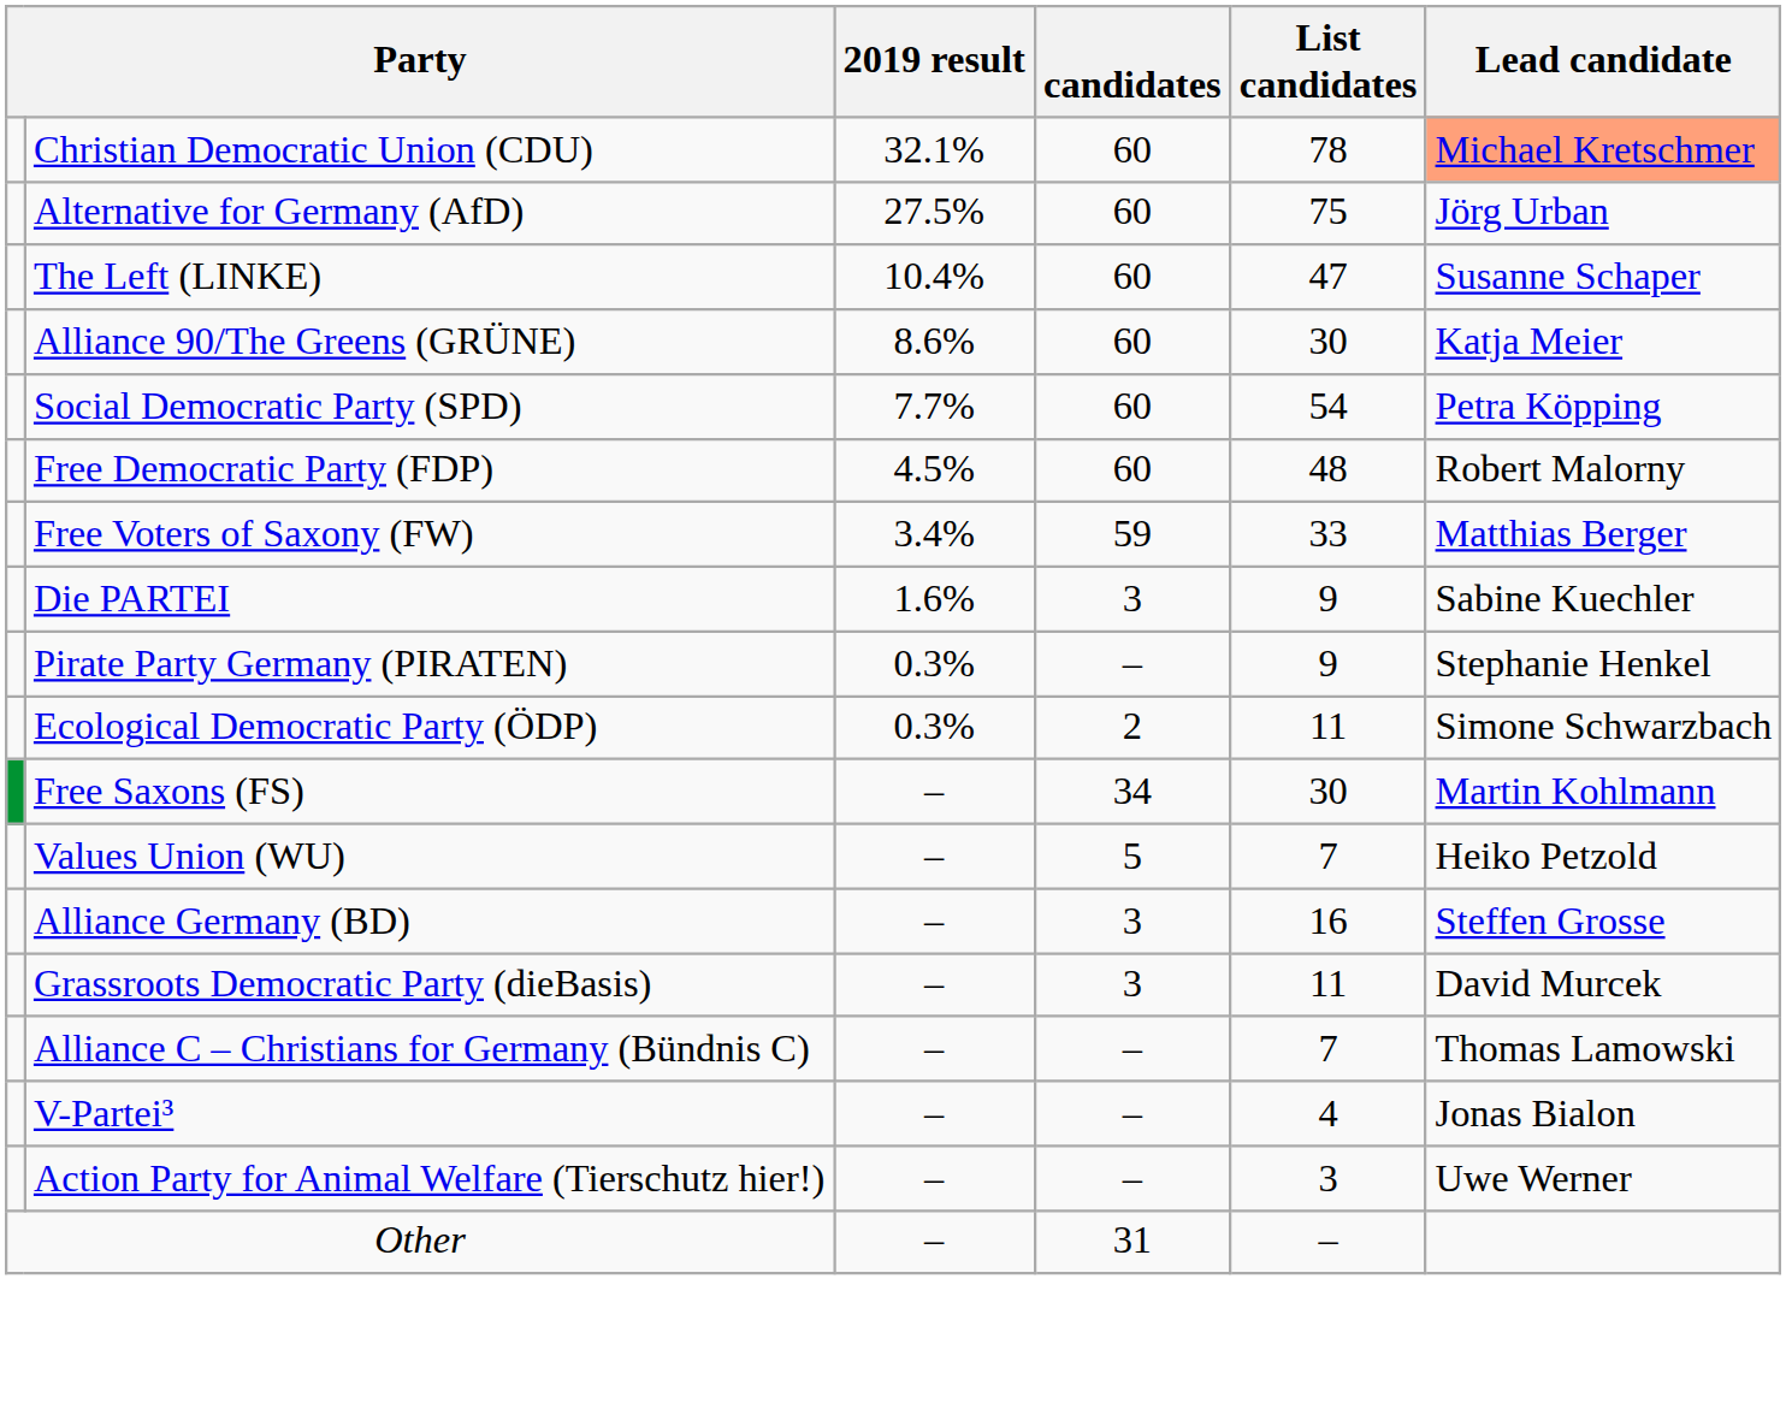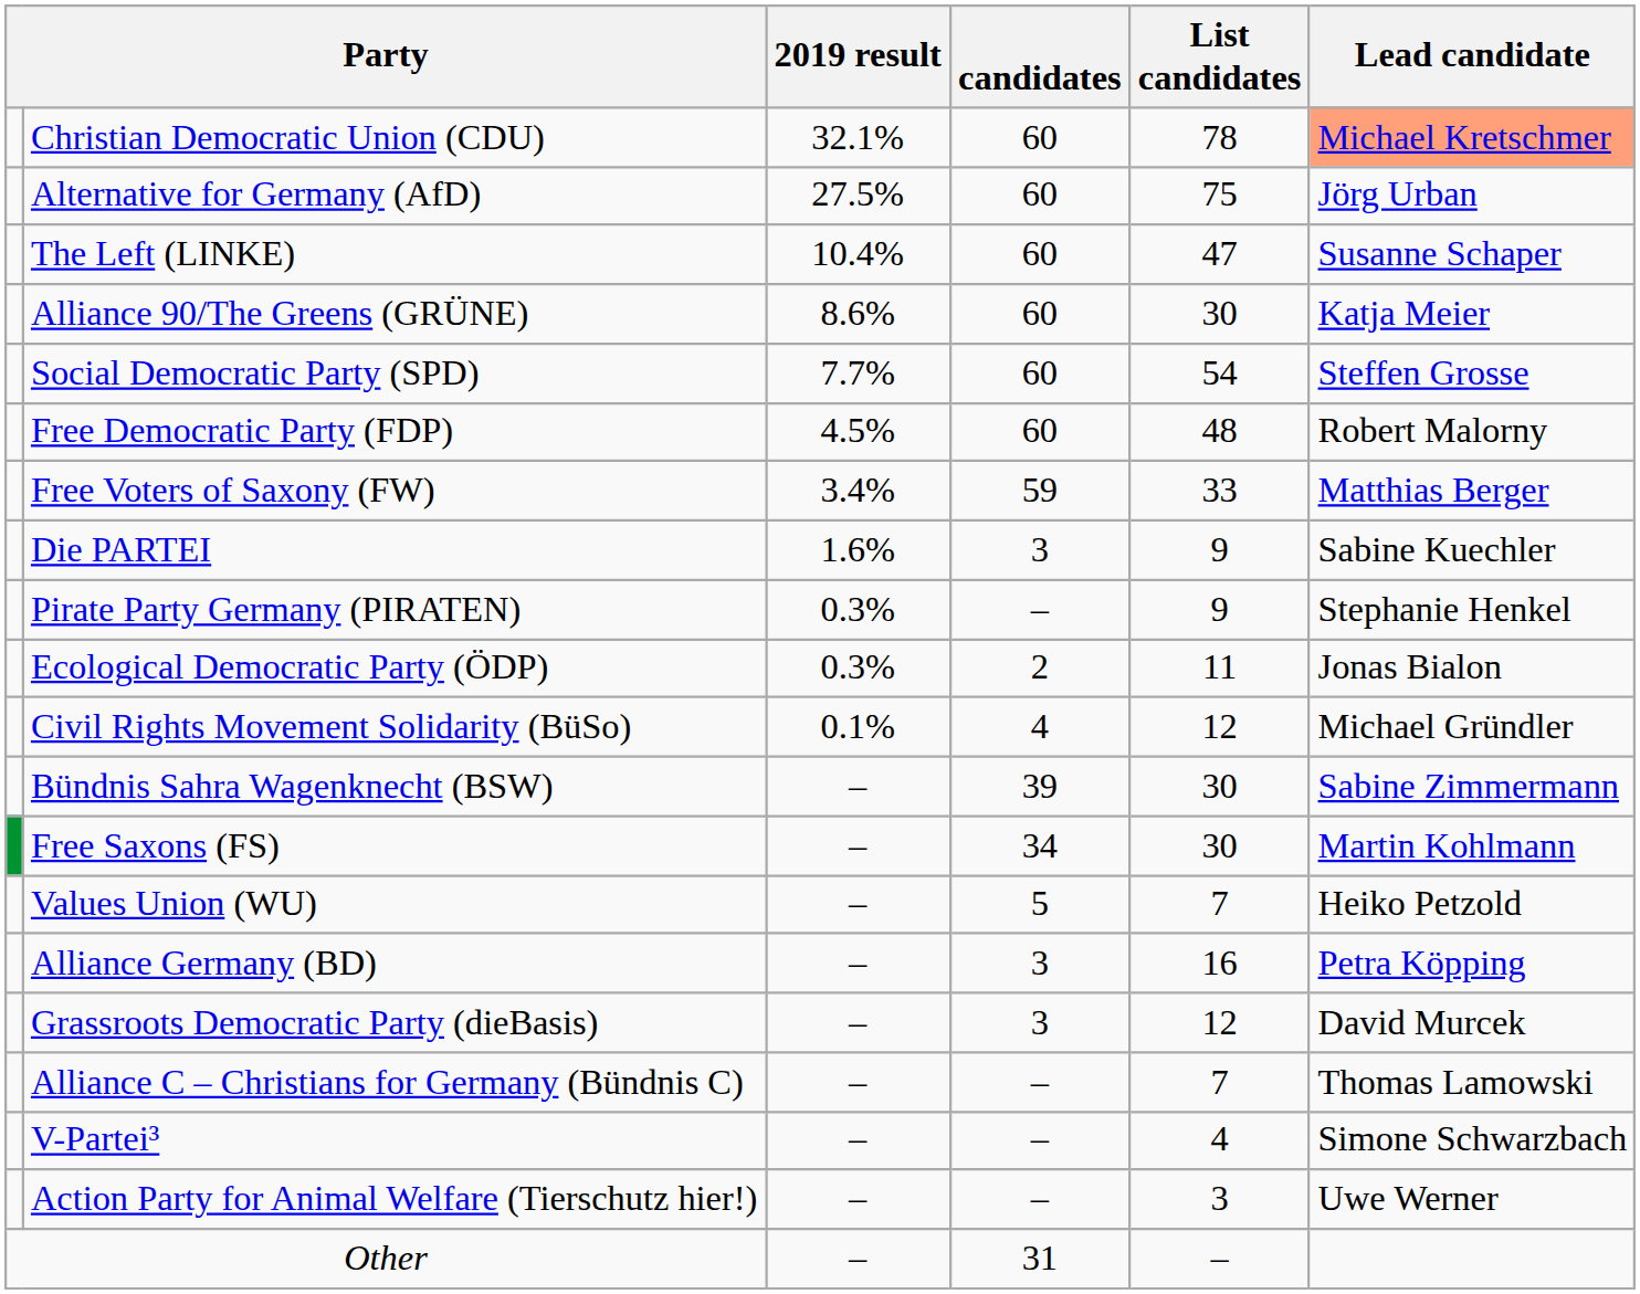Social Democratic Party (SPD) | Lead candidate: Petra Köpping -> Steffen Grosse
Ecological Democratic Party (ÖDP) | Lead candidate: Simone Schwarzbach -> Jonas Bialon
+ row: Civil Rights Movement Solidarity (BüSo) | 0.1% | 4 | 12 | Michael Gründler
+ row: Bündnis Sahra Wagenknecht (BSW) | – | 39 | 30 | Sabine Zimmermann
Alliance Germany (BD) | Lead candidate: Steffen Grosse -> Petra Köpping
Grassroots Democratic Party (dieBasis) | List candidates: 11 -> 12
V-Partei³ | Lead candidate: Jonas Bialon -> Simone Schwarzbach
